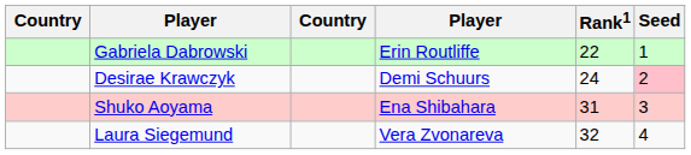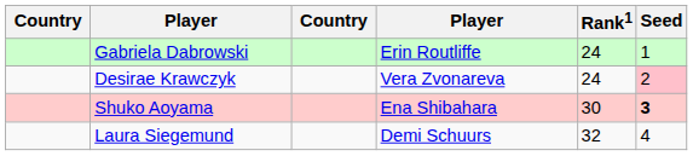Gabriela Dabrowski | Rank1: 22 -> 24
Desirae Krawczyk | column 4: Demi Schuurs -> Vera Zvonareva
Shuko Aoyama | Rank1: 31 -> 30
Shuko Aoyama | Seed: normal -> bold
Laura Siegemund | column 4: Vera Zvonareva -> Demi Schuurs
